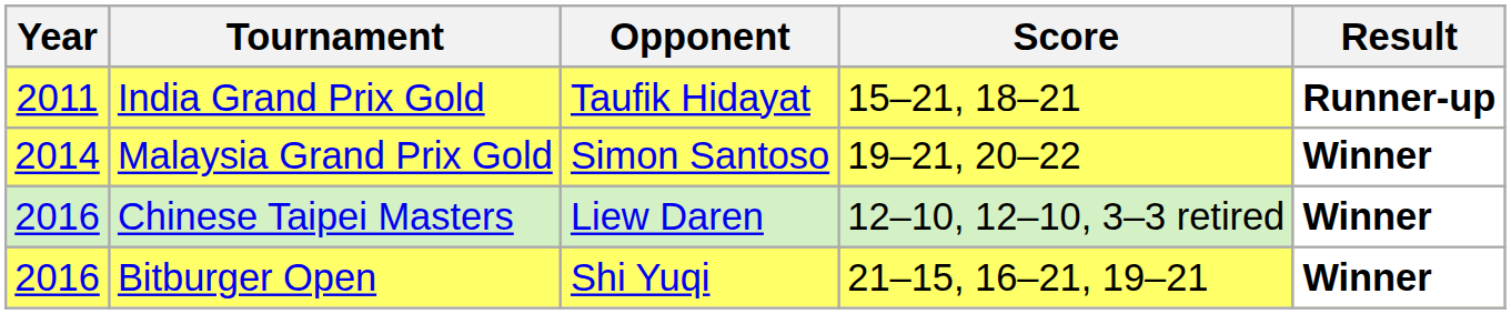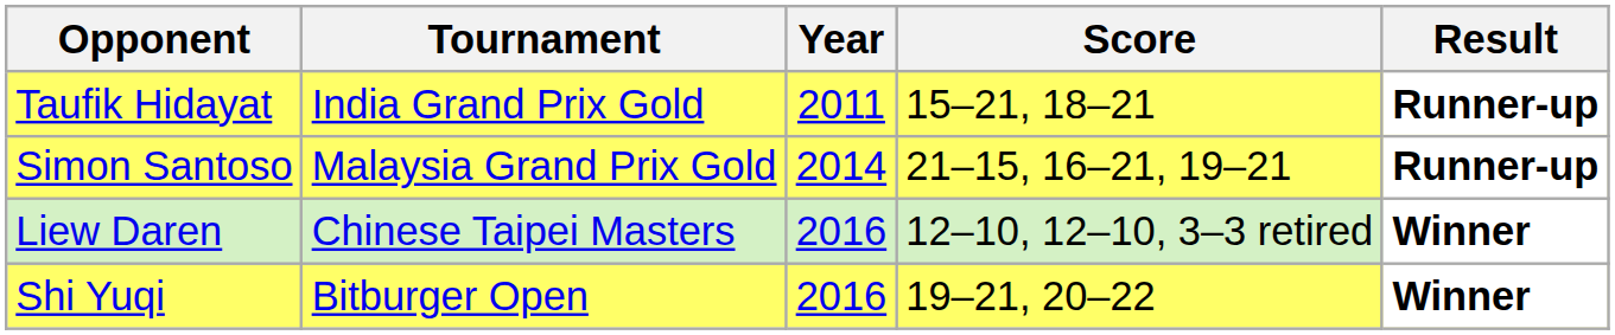columns swapped: Year <-> Opponent
Malaysia Grand Prix Gold | Score: 19–21, 20–22 -> 21–15, 16–21, 19–21
Malaysia Grand Prix Gold | Result: Winner -> Runner-up
Bitburger Open | Score: 21–15, 16–21, 19–21 -> 19–21, 20–22
